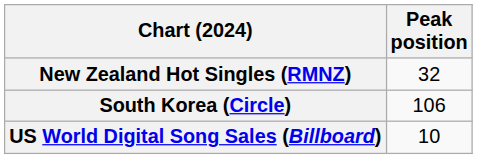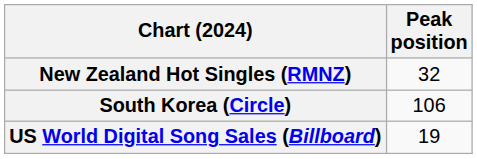US World Digital Song Sales (Billboard) | Peak position: 10 -> 19
